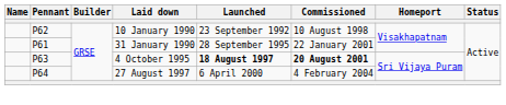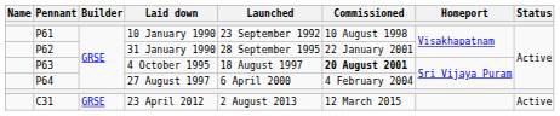10 January 1990 | Pennant: P62 -> P61
31 January 1990 | Pennant: P61 -> P62
4 October 1995 | Launched: bold -> normal
+ row: C31 | GRSE | 23 April 2012 | 2 August 2013 | 12 March 2015 | Active
